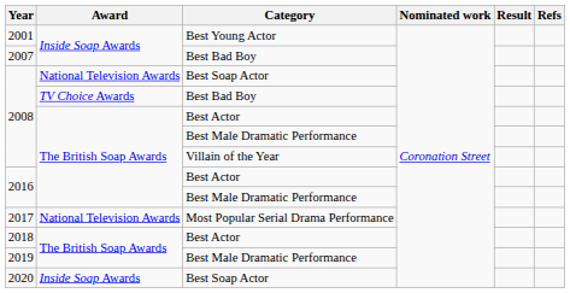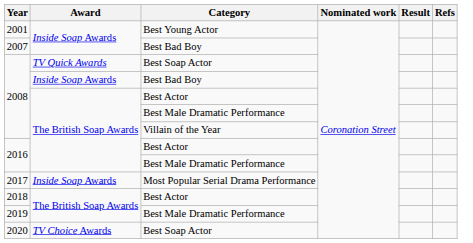2008 / Best Soap Actor | Award: National Television Awards -> TV Quick Awards
2008 / Best Bad Boy | Award: TV Choice Awards -> Inside Soap Awards
2017 | Award: National Television Awards -> Inside Soap Awards
2020 | Award: Inside Soap Awards -> TV Choice Awards
